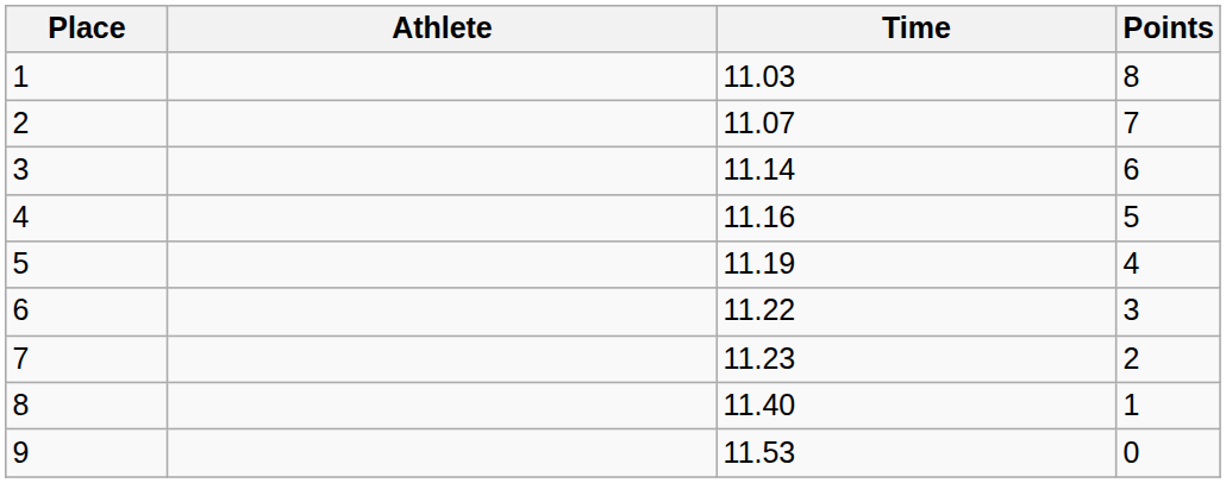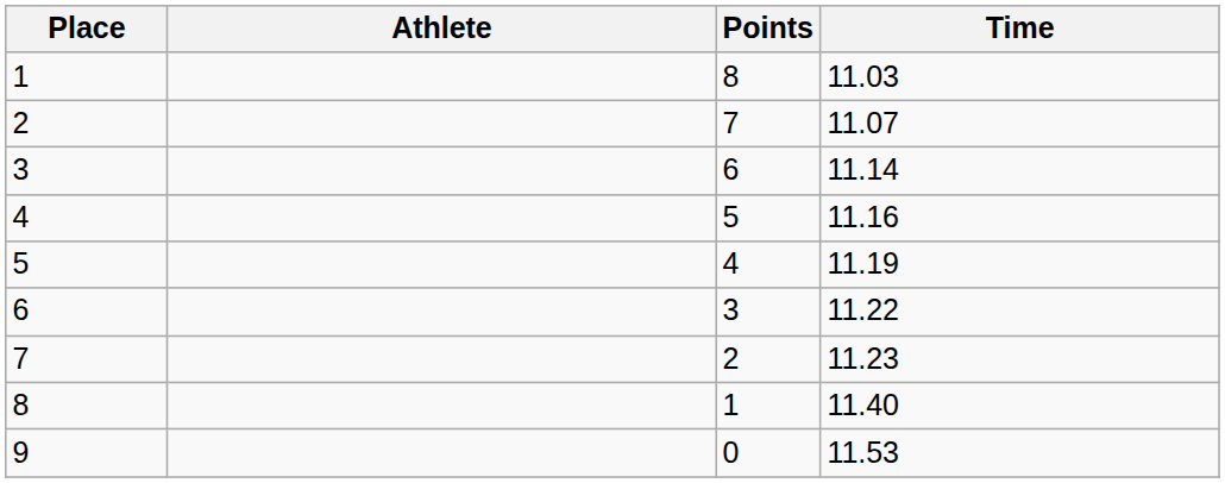columns swapped: Time <-> Points
